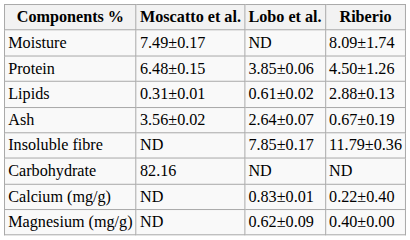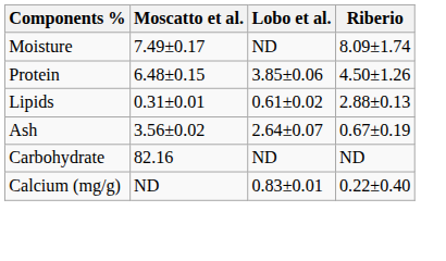- row: Insoluble fibre | ND | 7.85±0.17 | 11.79±0.36
- row: Magnesium (mg/g) | ND | 0.62±0.09 | 0.40±0.00
